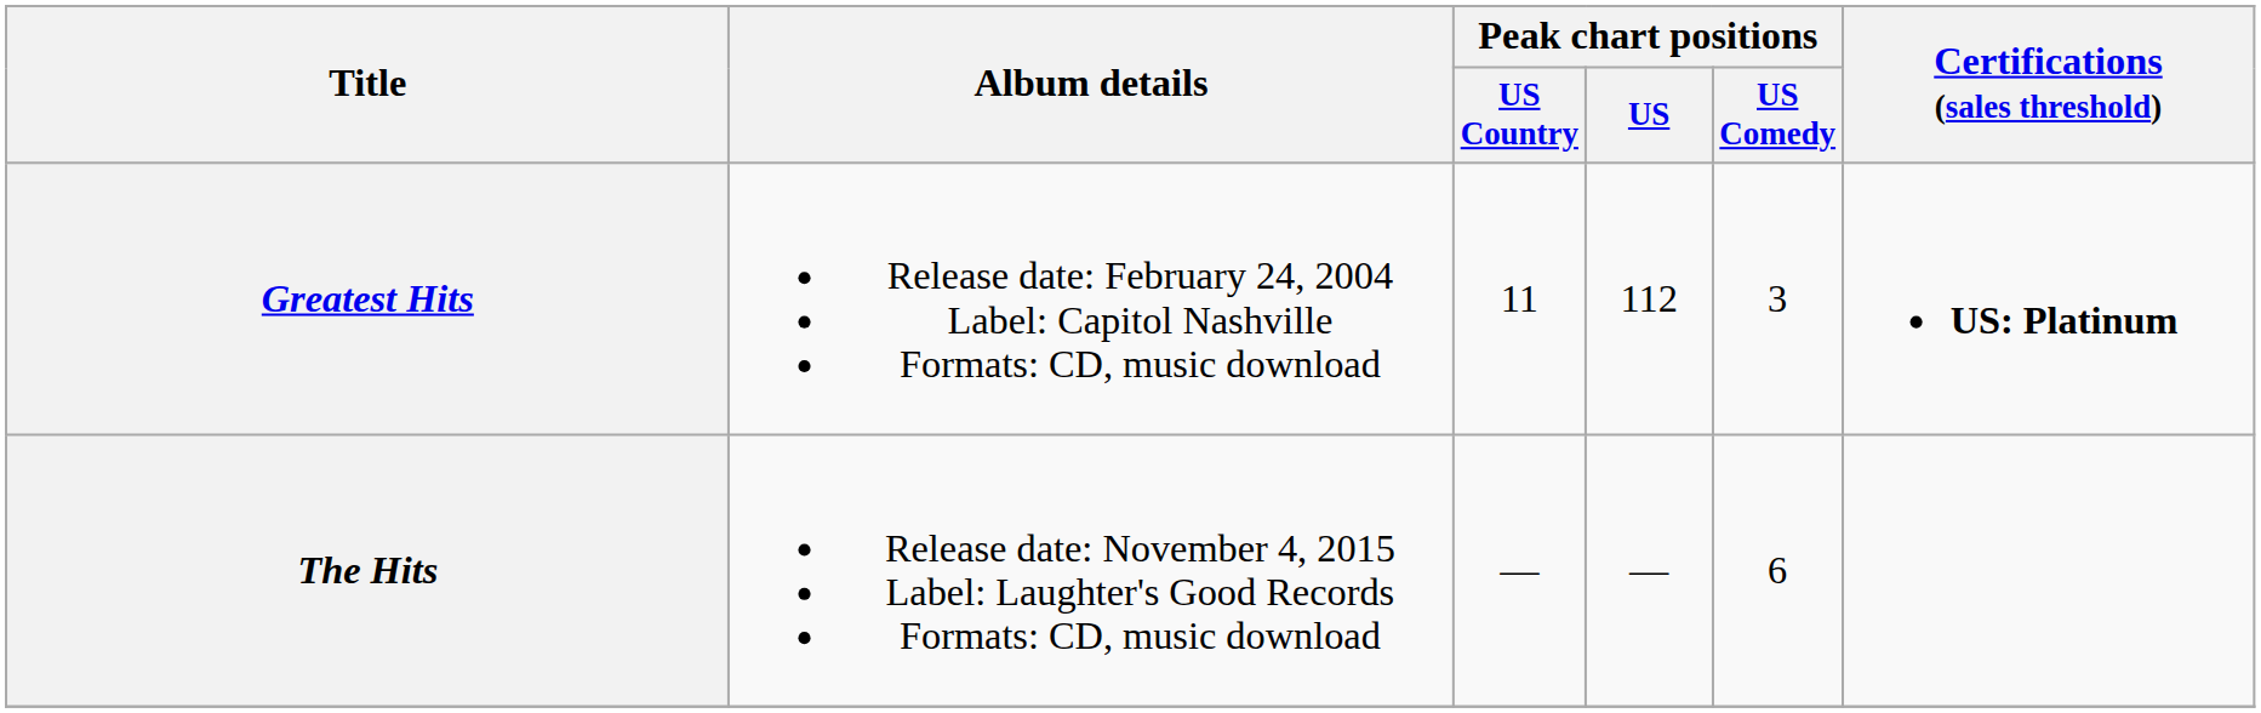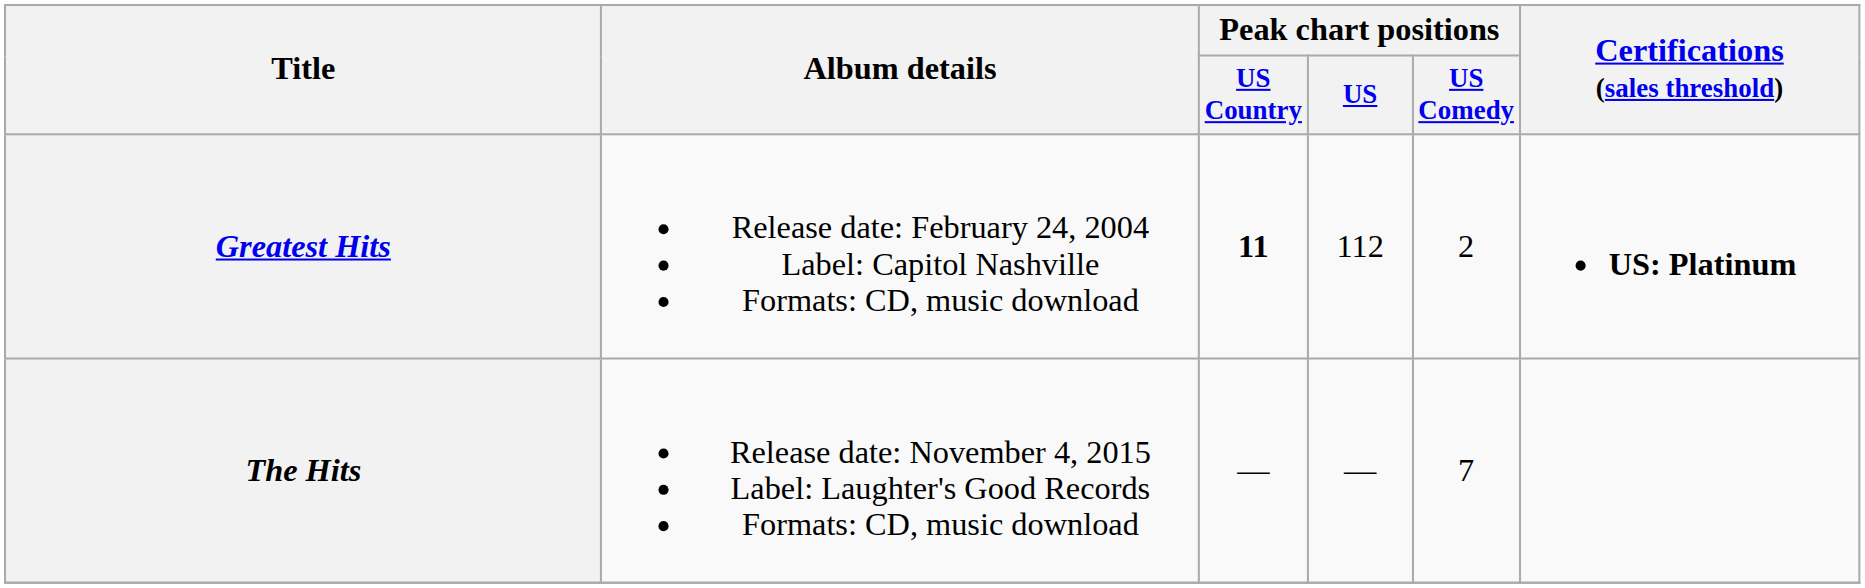Greatest Hits | Peak chart positions / US Country: normal -> bold
Greatest Hits | Peak chart positions / US Comedy: 3 -> 2
The Hits | Peak chart positions / US Comedy: 6 -> 7
